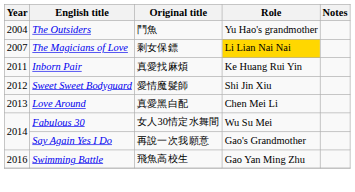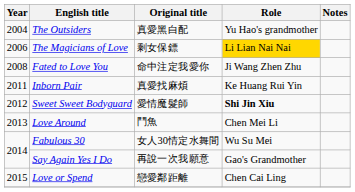The Outsiders | Original title: 鬥魚 -> 真愛黑白配
The Magicians of Love | Year: 2007 -> 2006
+ row: 2008 | Fated to Love You | 命中注定我愛你 | Ji Wang Zhen Zhu
Sweet Sweet Bodyguard | Role: normal -> bold
Love Around | Original title: 真愛黑白配 -> 鬥魚
+ row: 2015 | Love or Spend | 戀愛鄰距離 | Chen Cai Ling
- row: 2016 | Swimming Battle | 飛魚高校生 | Gao Yan Ming Zhu
